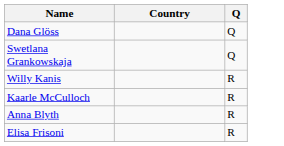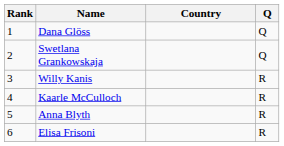+ column: Rank | 1 | 2 | 3 | 4 | 5 | 6
